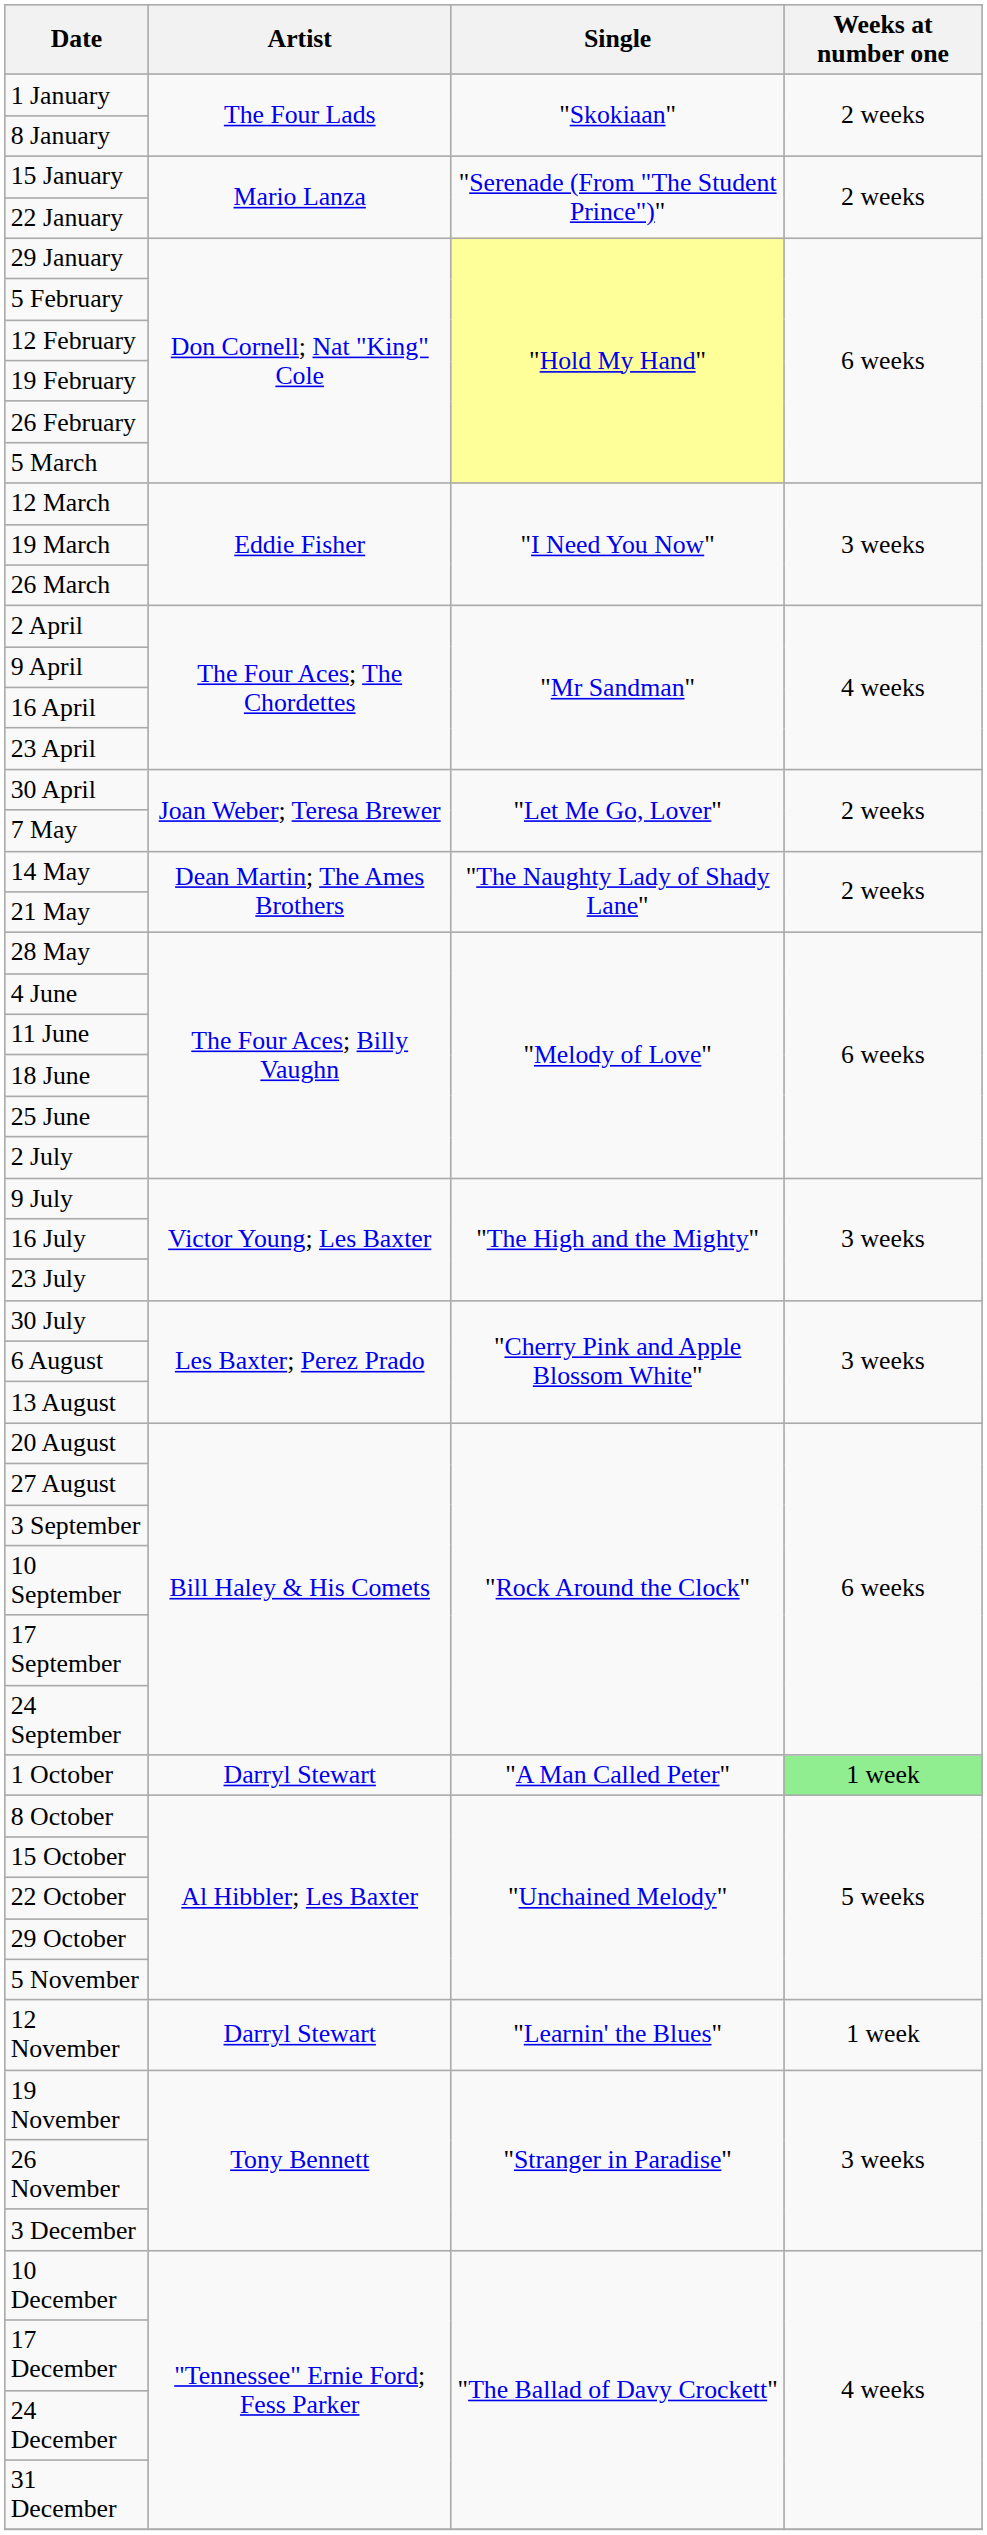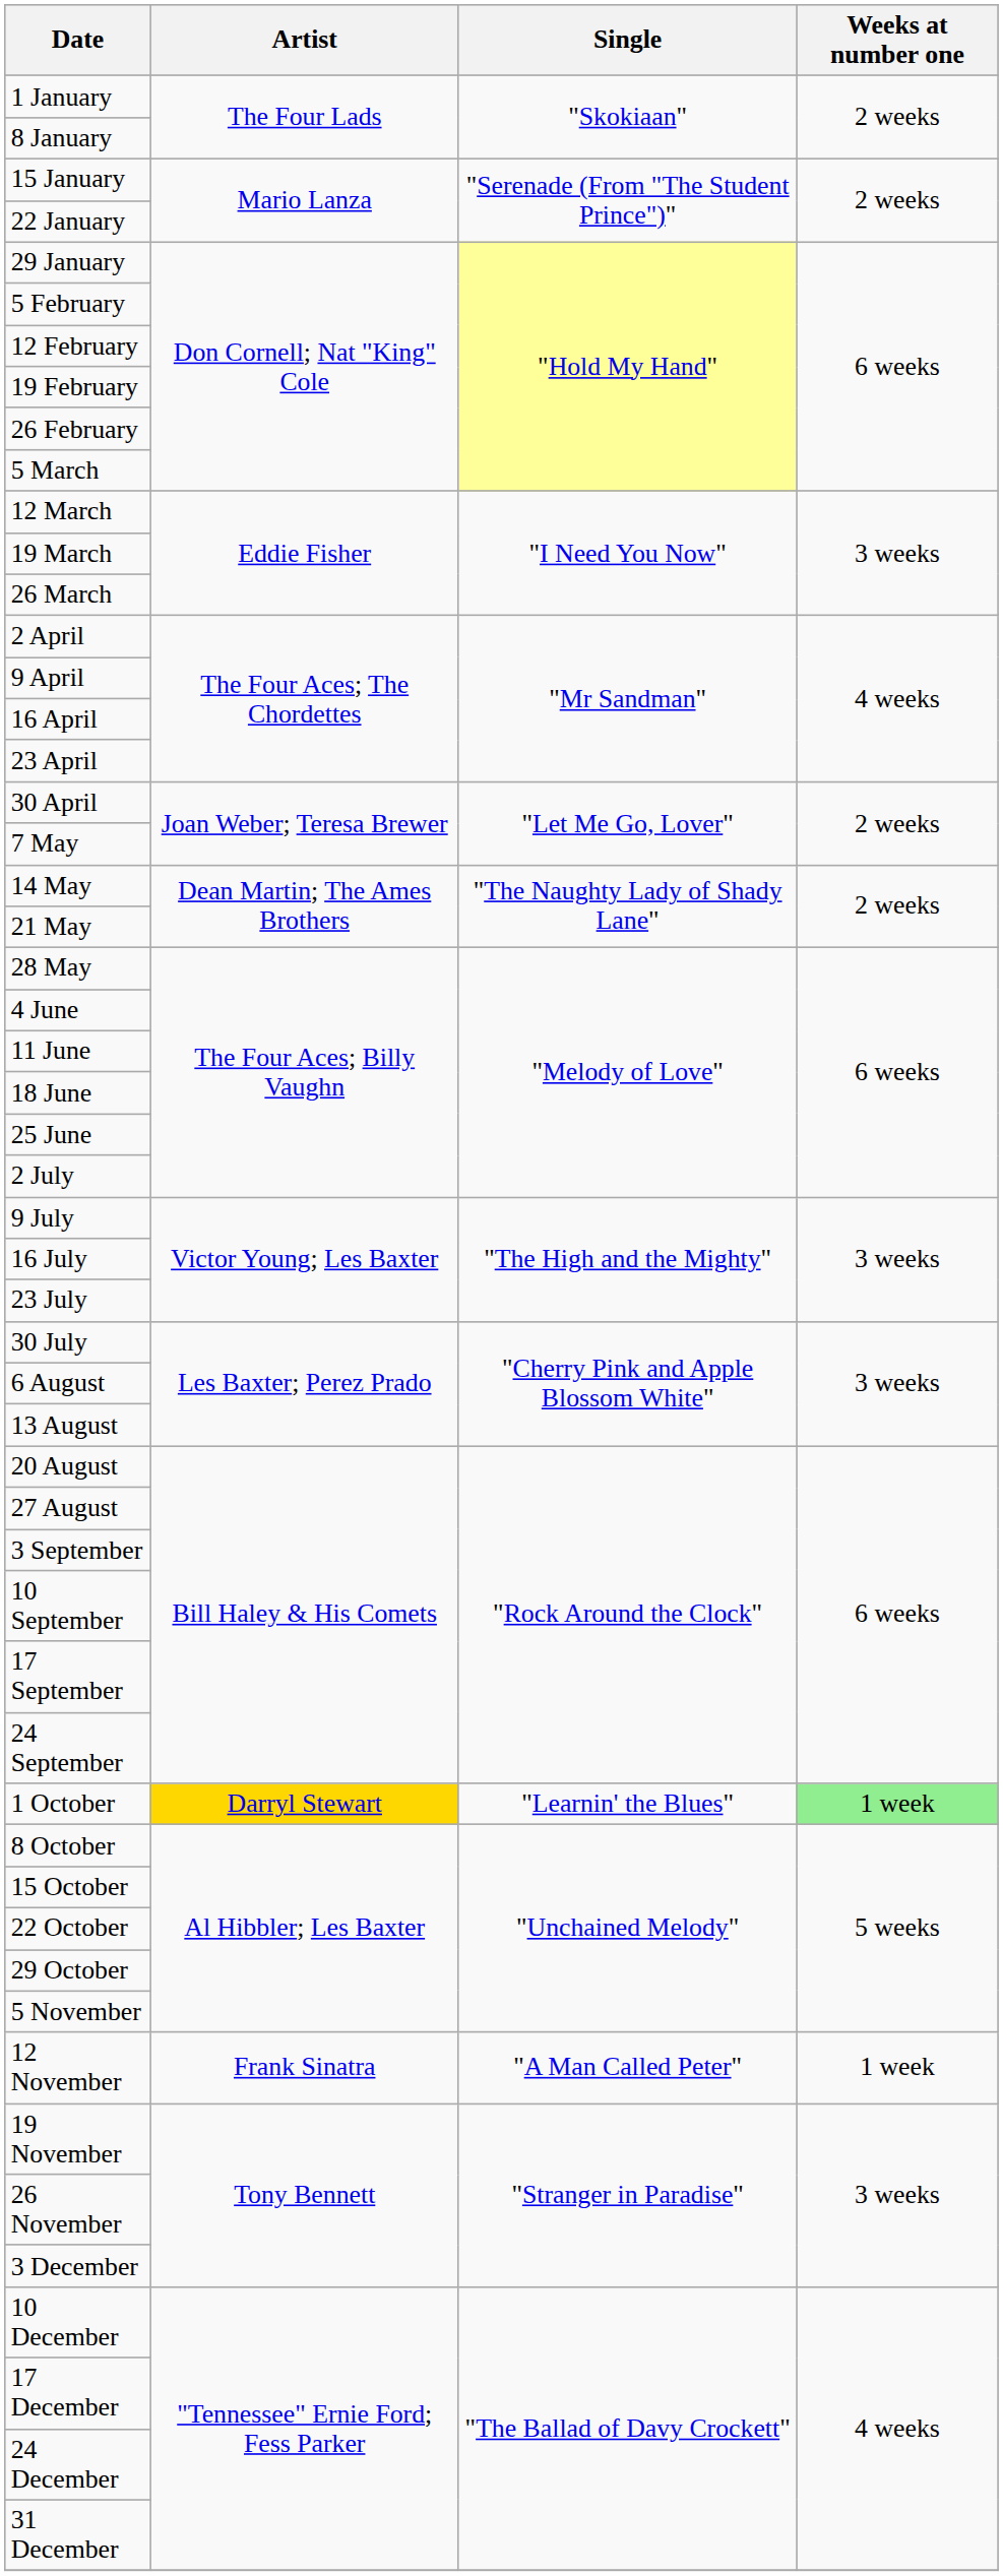1 October | Artist: no background -> gold background
1 October | Single: "A Man Called Peter" -> "Learnin' the Blues"
12 November | Artist: Darryl Stewart -> Frank Sinatra
12 November | Single: "Learnin' the Blues" -> "A Man Called Peter"
